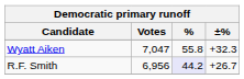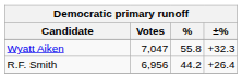R.F. Smith | %: lavender background -> no background
R.F. Smith | ±%: +26.7 -> +26.4
